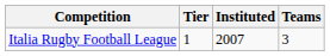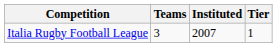columns swapped: Teams <-> Tier
